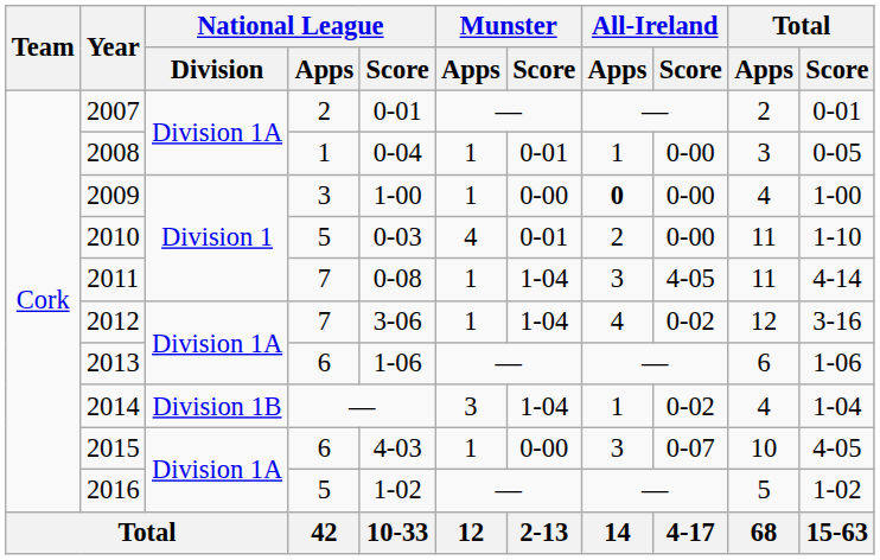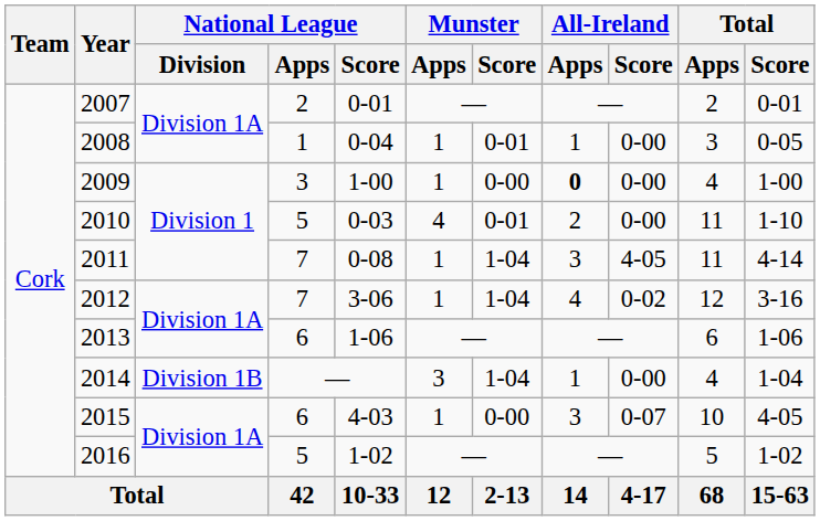2014 | All-Ireland / Score: 0-02 -> 0-00
